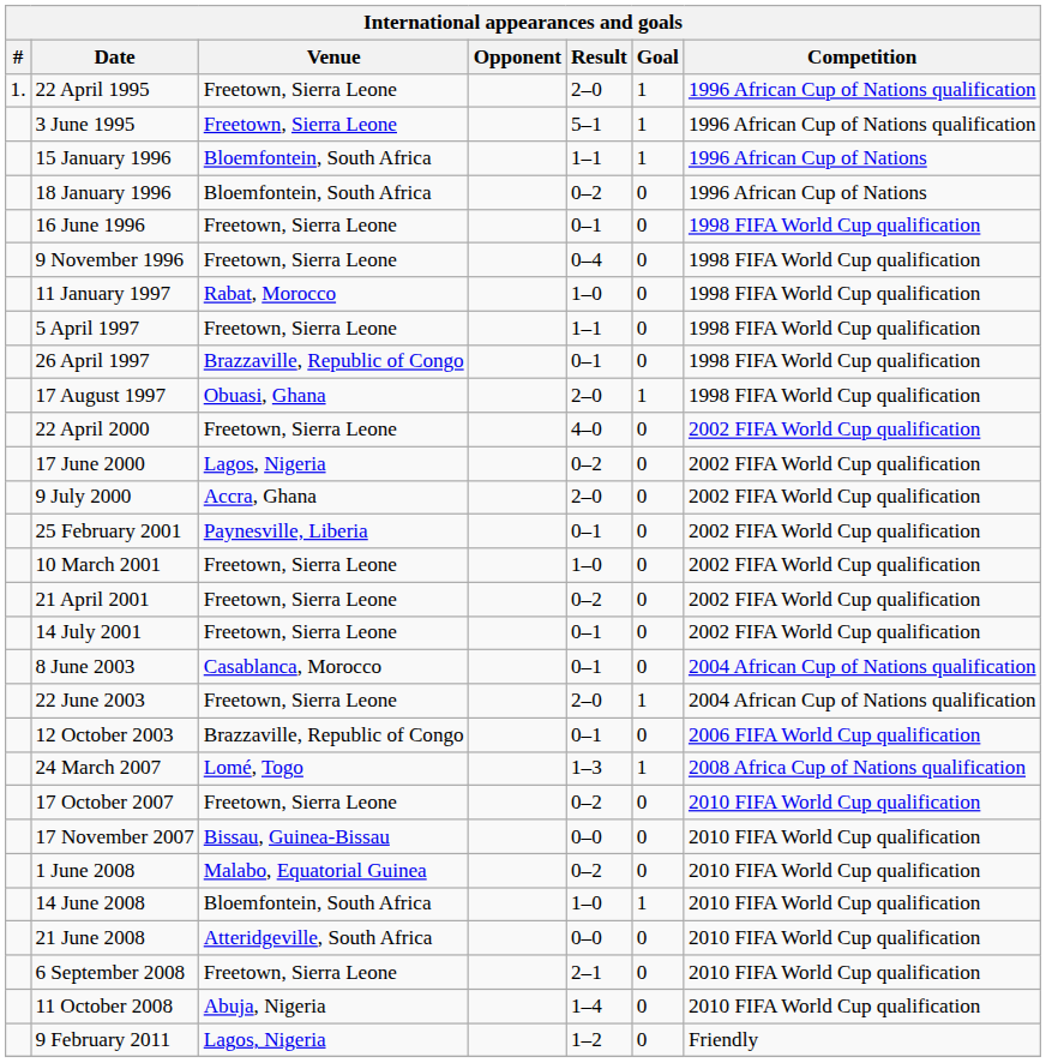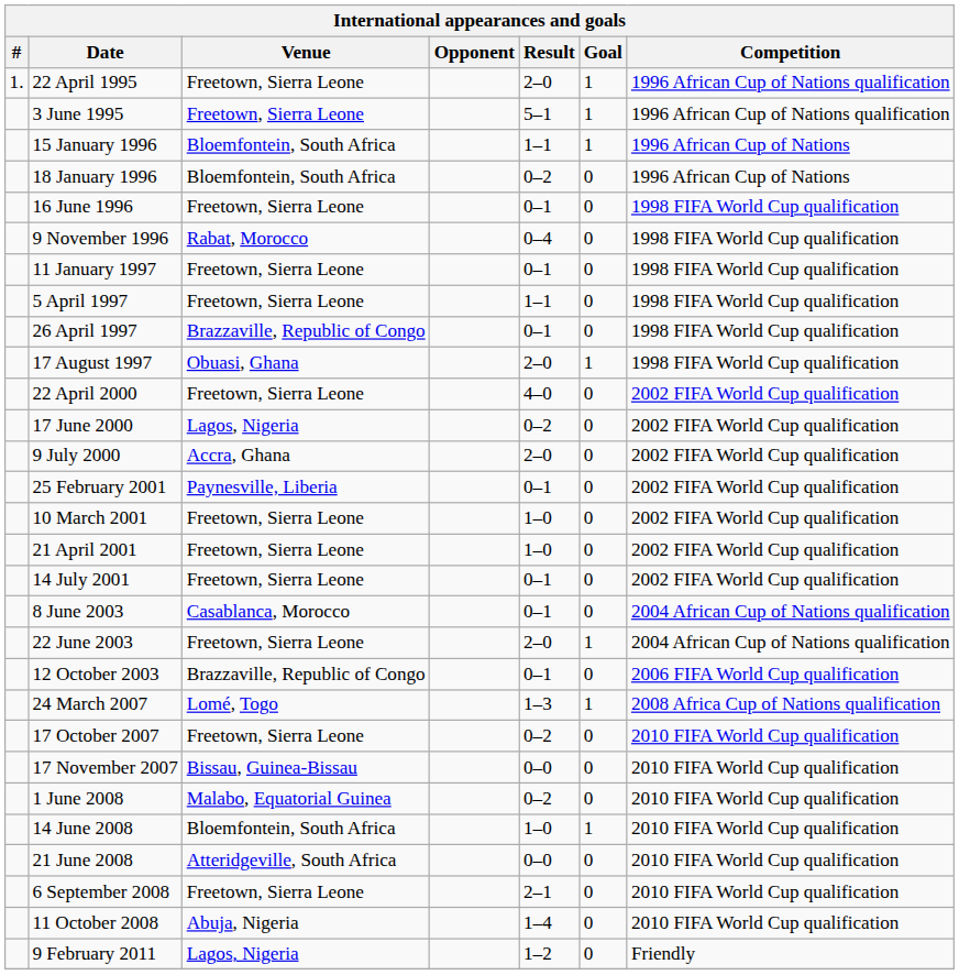9 November 1996 | Venue: Freetown, Sierra Leone -> Rabat, Morocco
11 January 1997 | Venue: Rabat, Morocco -> Freetown, Sierra Leone
11 January 1997 | Result: 1–0 -> 0–1
21 April 2001 | Result: 0–2 -> 1–0
